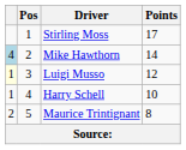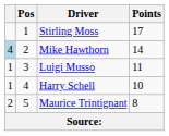Luigi Musso | column 1: lightyellow background -> no background
Luigi Musso | Points: 12 -> 11
